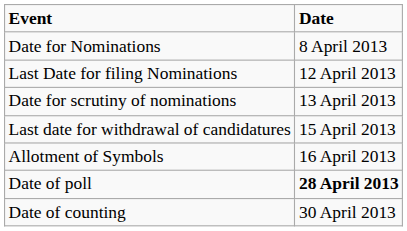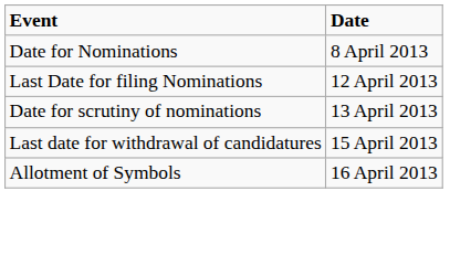- row: Date of poll | 28 April 2013
- row: Date of counting | 30 April 2013
